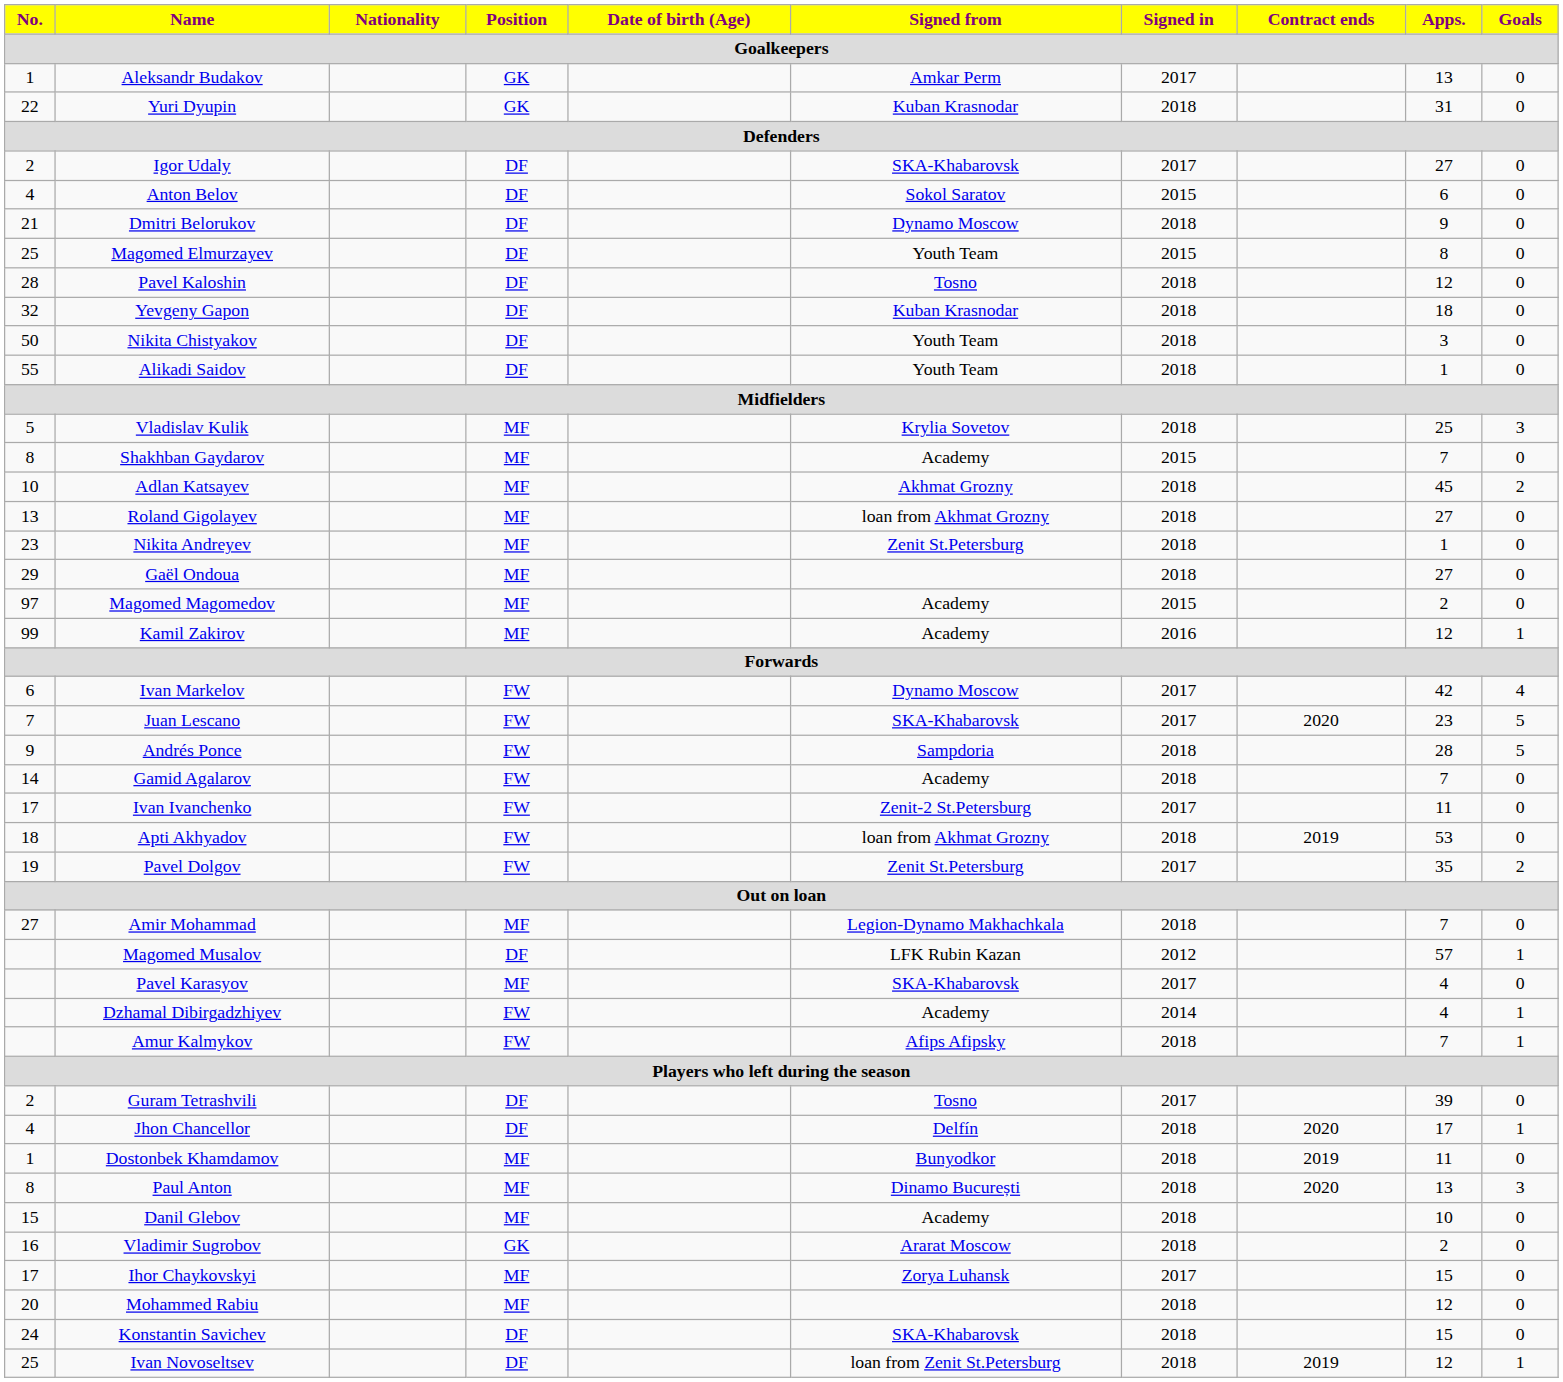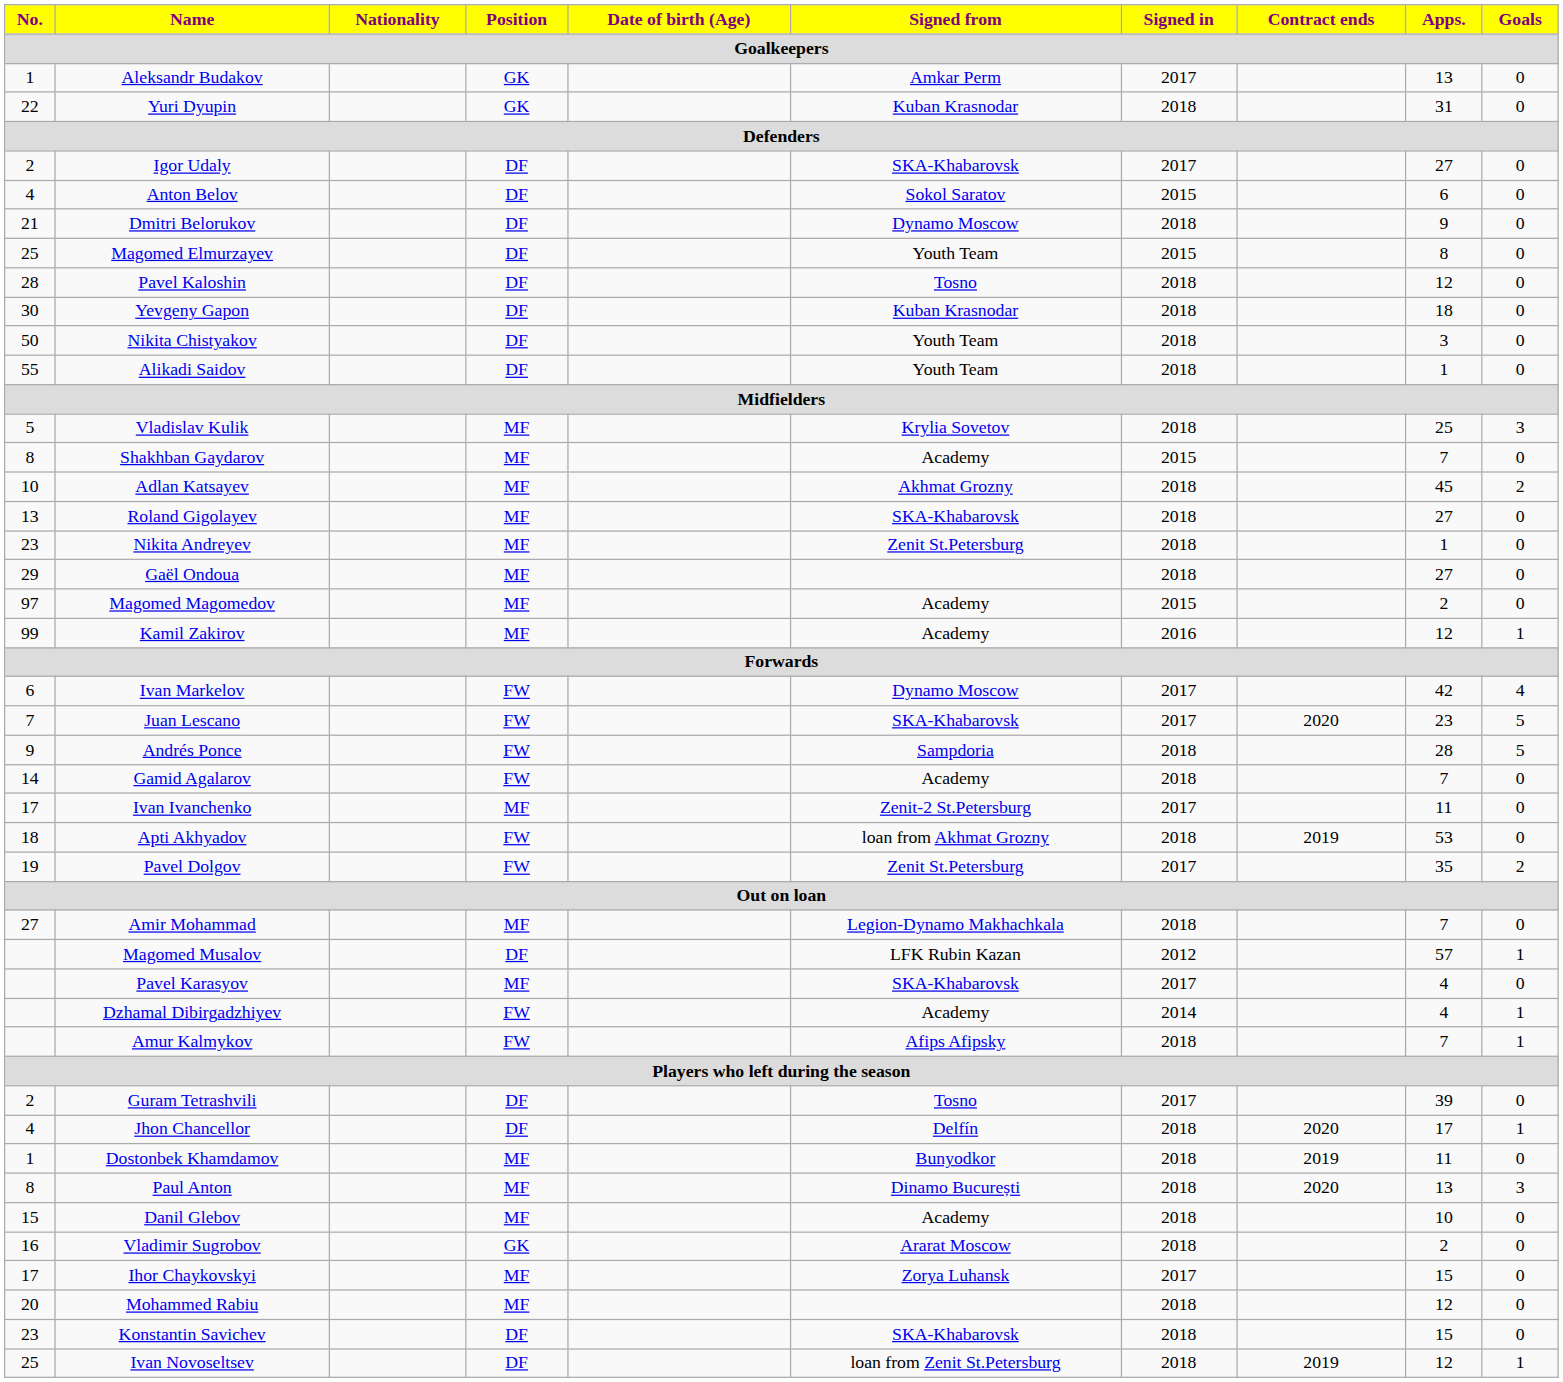Yevgeny Gapon | No.: 32 -> 30
Roland Gigolayev | Signed from: loan from Akhmat Grozny -> SKA-Khabarovsk
Ivan Ivanchenko | Position: FW -> MF
Konstantin Savichev | No.: 24 -> 23
